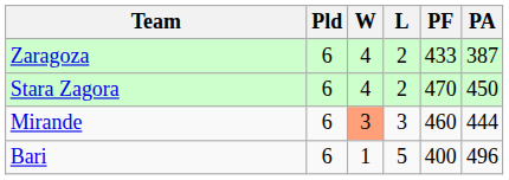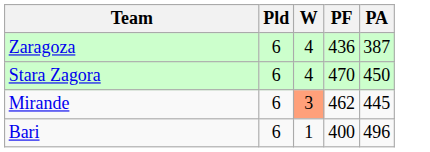- column: L | 2 | 2 | 3 | 5
Zaragoza | PF: 433 -> 436
Mirande | PF: 460 -> 462
Mirande | PA: 444 -> 445
